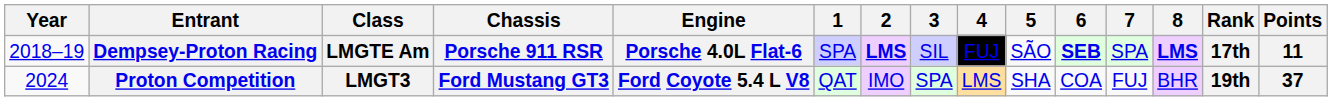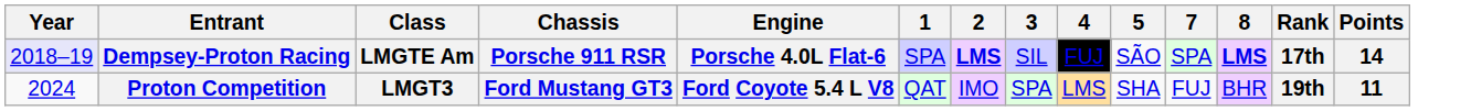- column: 6 | SEB | COA
Dempsey-Proton Racing | Year: no background -> lavender background
Dempsey-Proton Racing | Points: 11 -> 14
Proton Competition | Points: 37 -> 11
